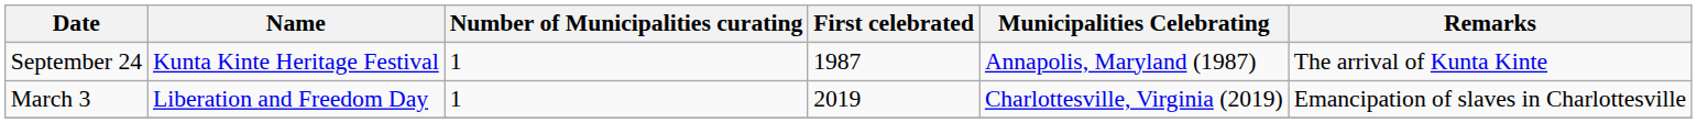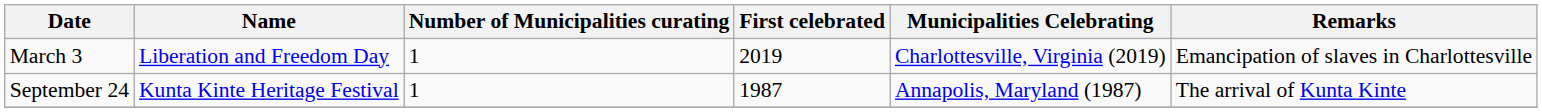rows swapped: March 3 <-> September 24
